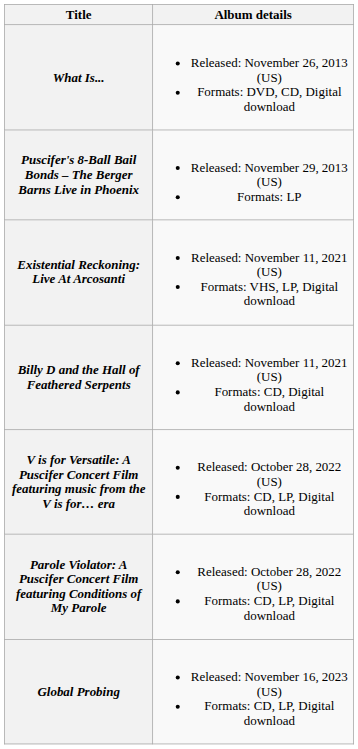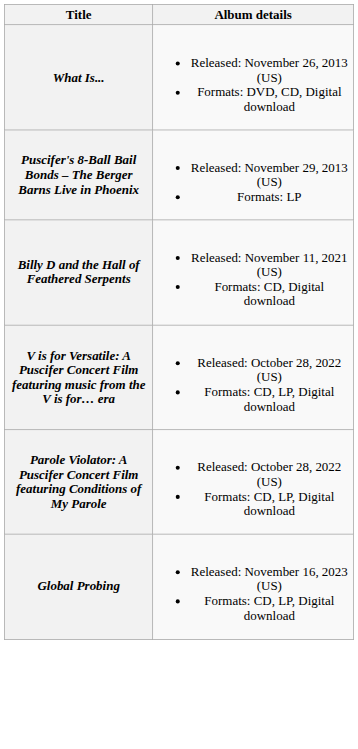- row: Existential Reckoning: Live At Arcosanti | Released: November 11, 2021 (US) Formats: VHS, LP, Digital download
